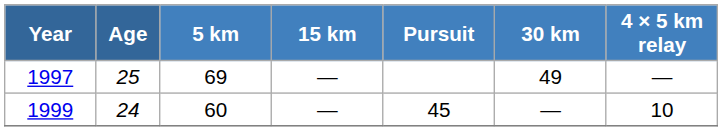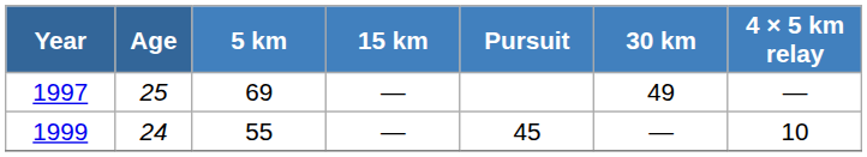1999 | 5 km: 60 -> 55
